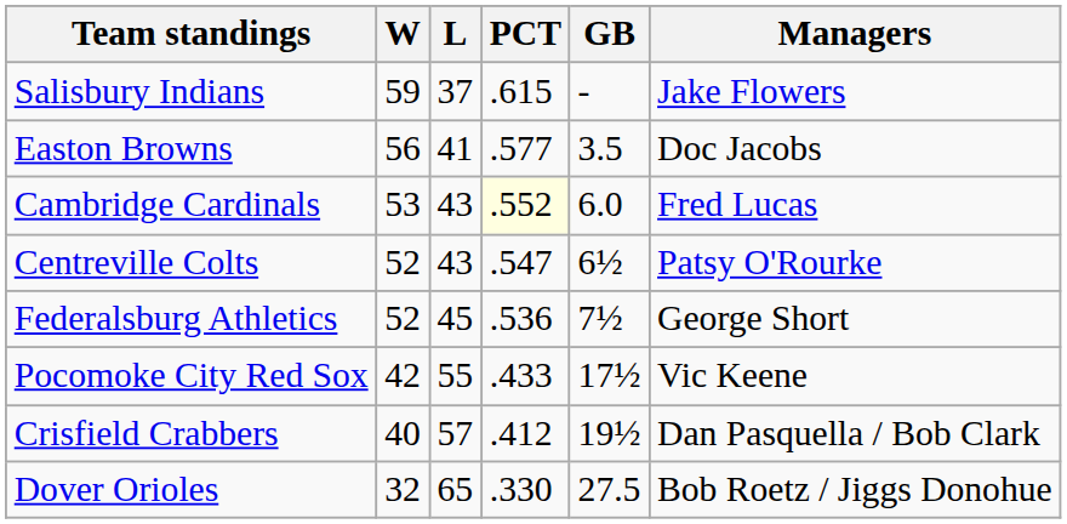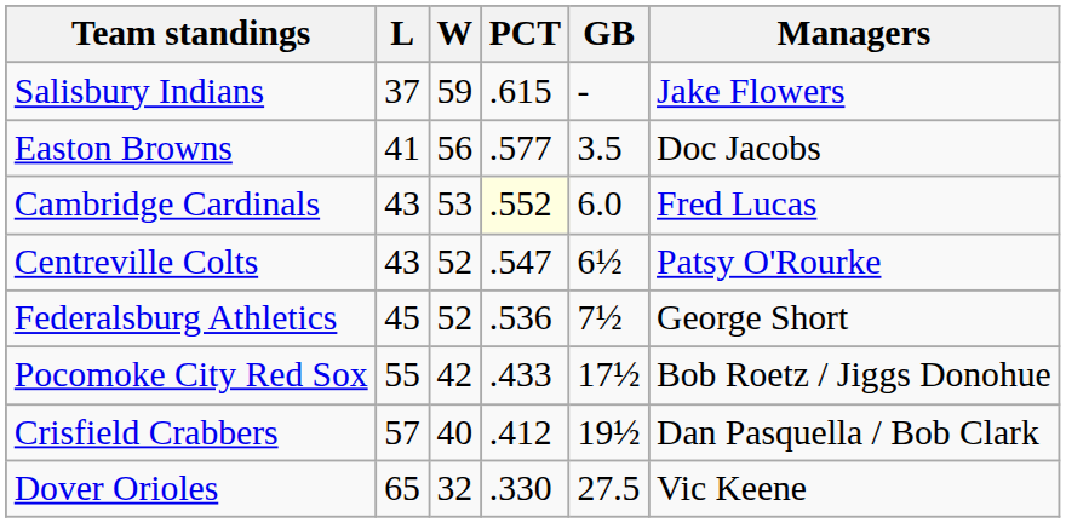columns swapped: W <-> L
Pocomoke City Red Sox | Managers: Vic Keene -> Bob Roetz / Jiggs Donohue
Dover Orioles | Managers: Bob Roetz / Jiggs Donohue -> Vic Keene
